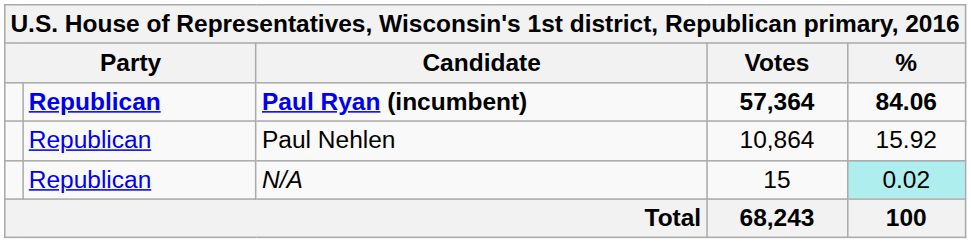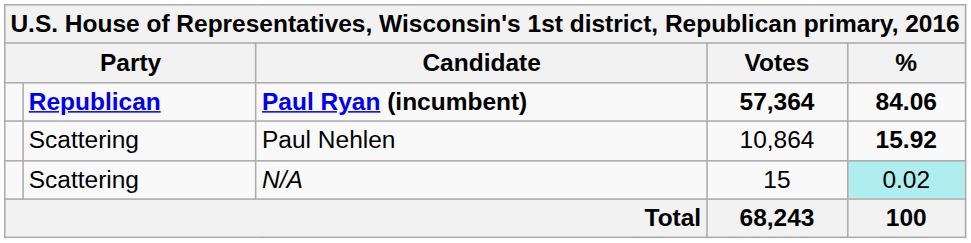Paul Nehlen | column 2: Republican -> Scattering
Paul Nehlen | %: normal -> bold
N/A | column 2: Republican -> Scattering
